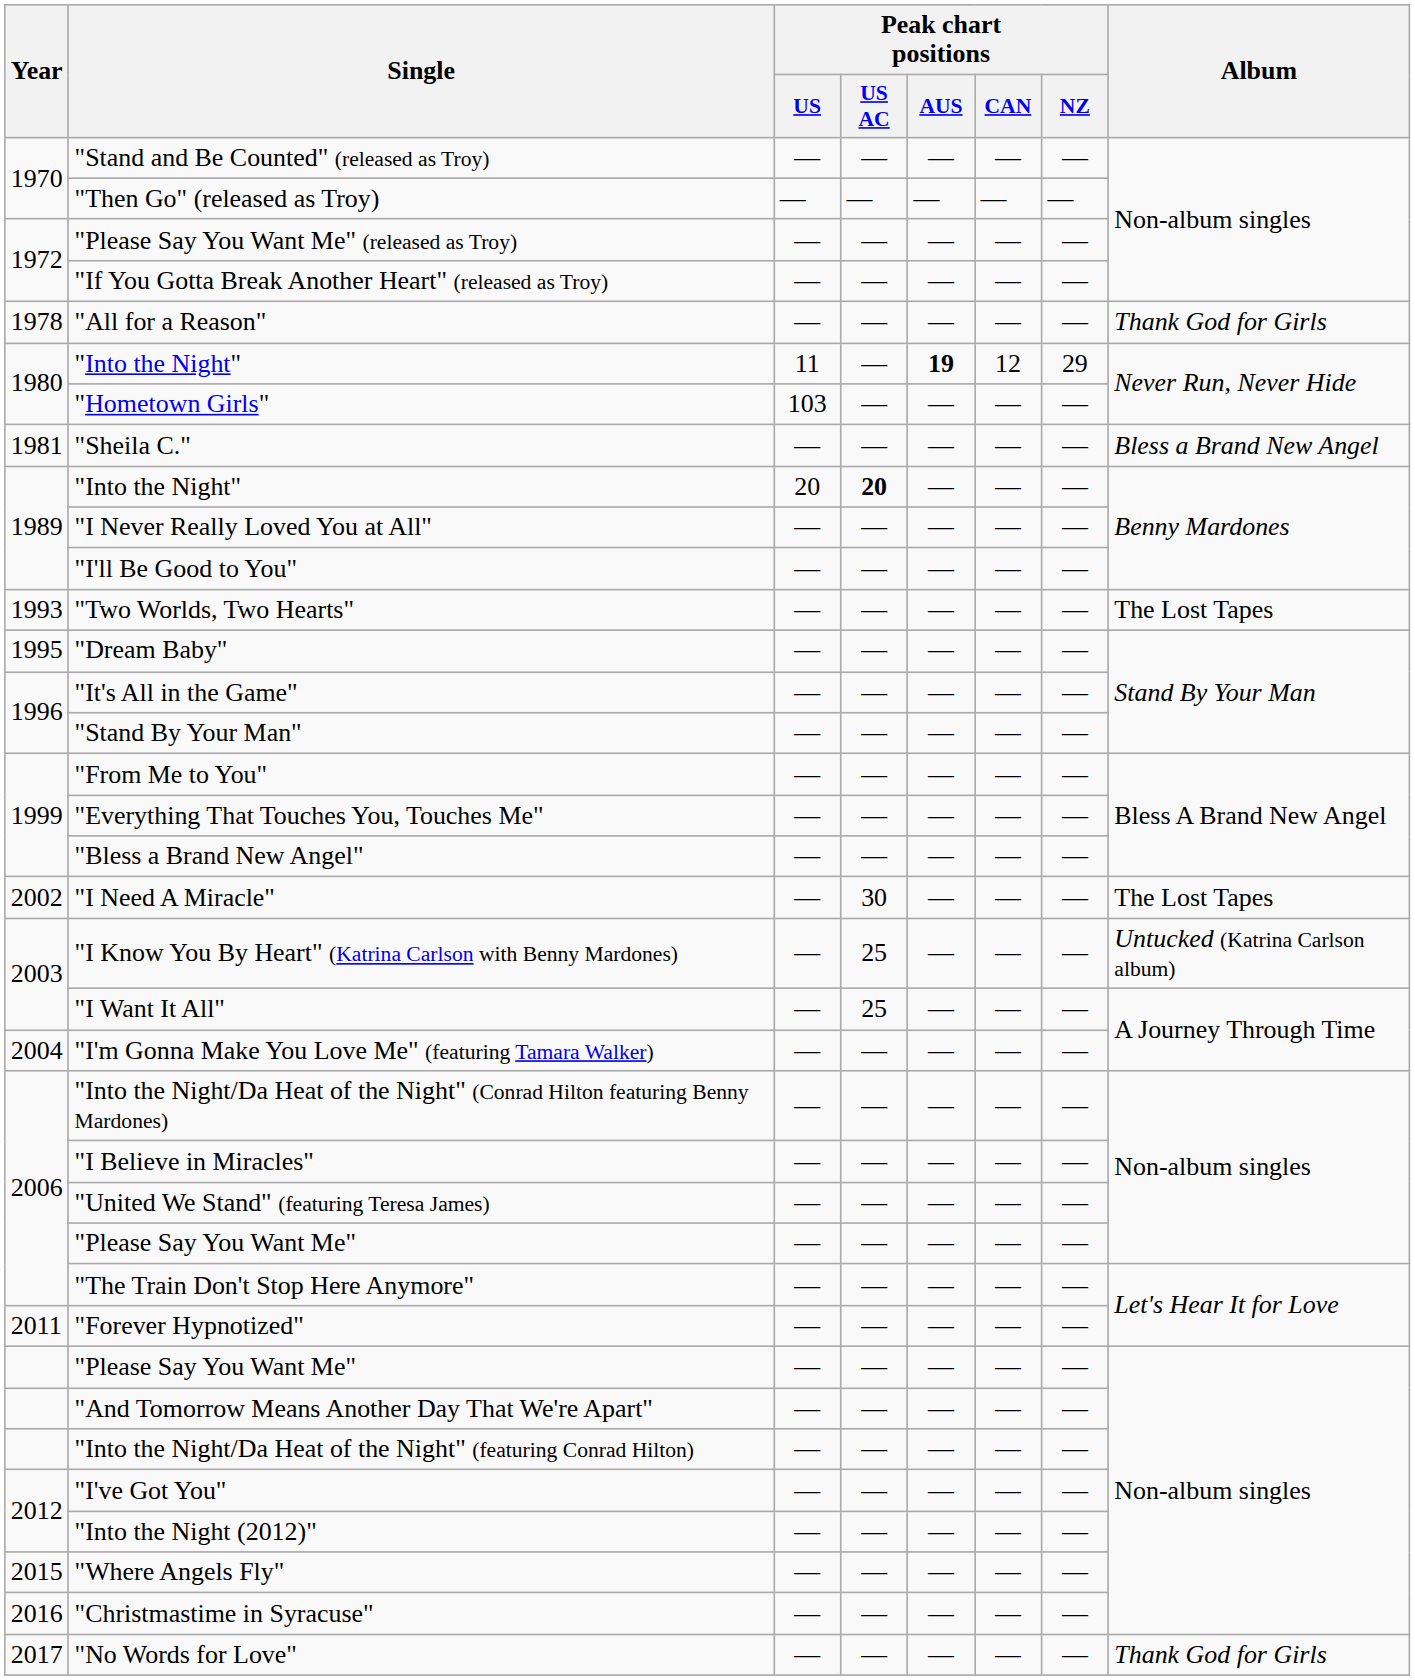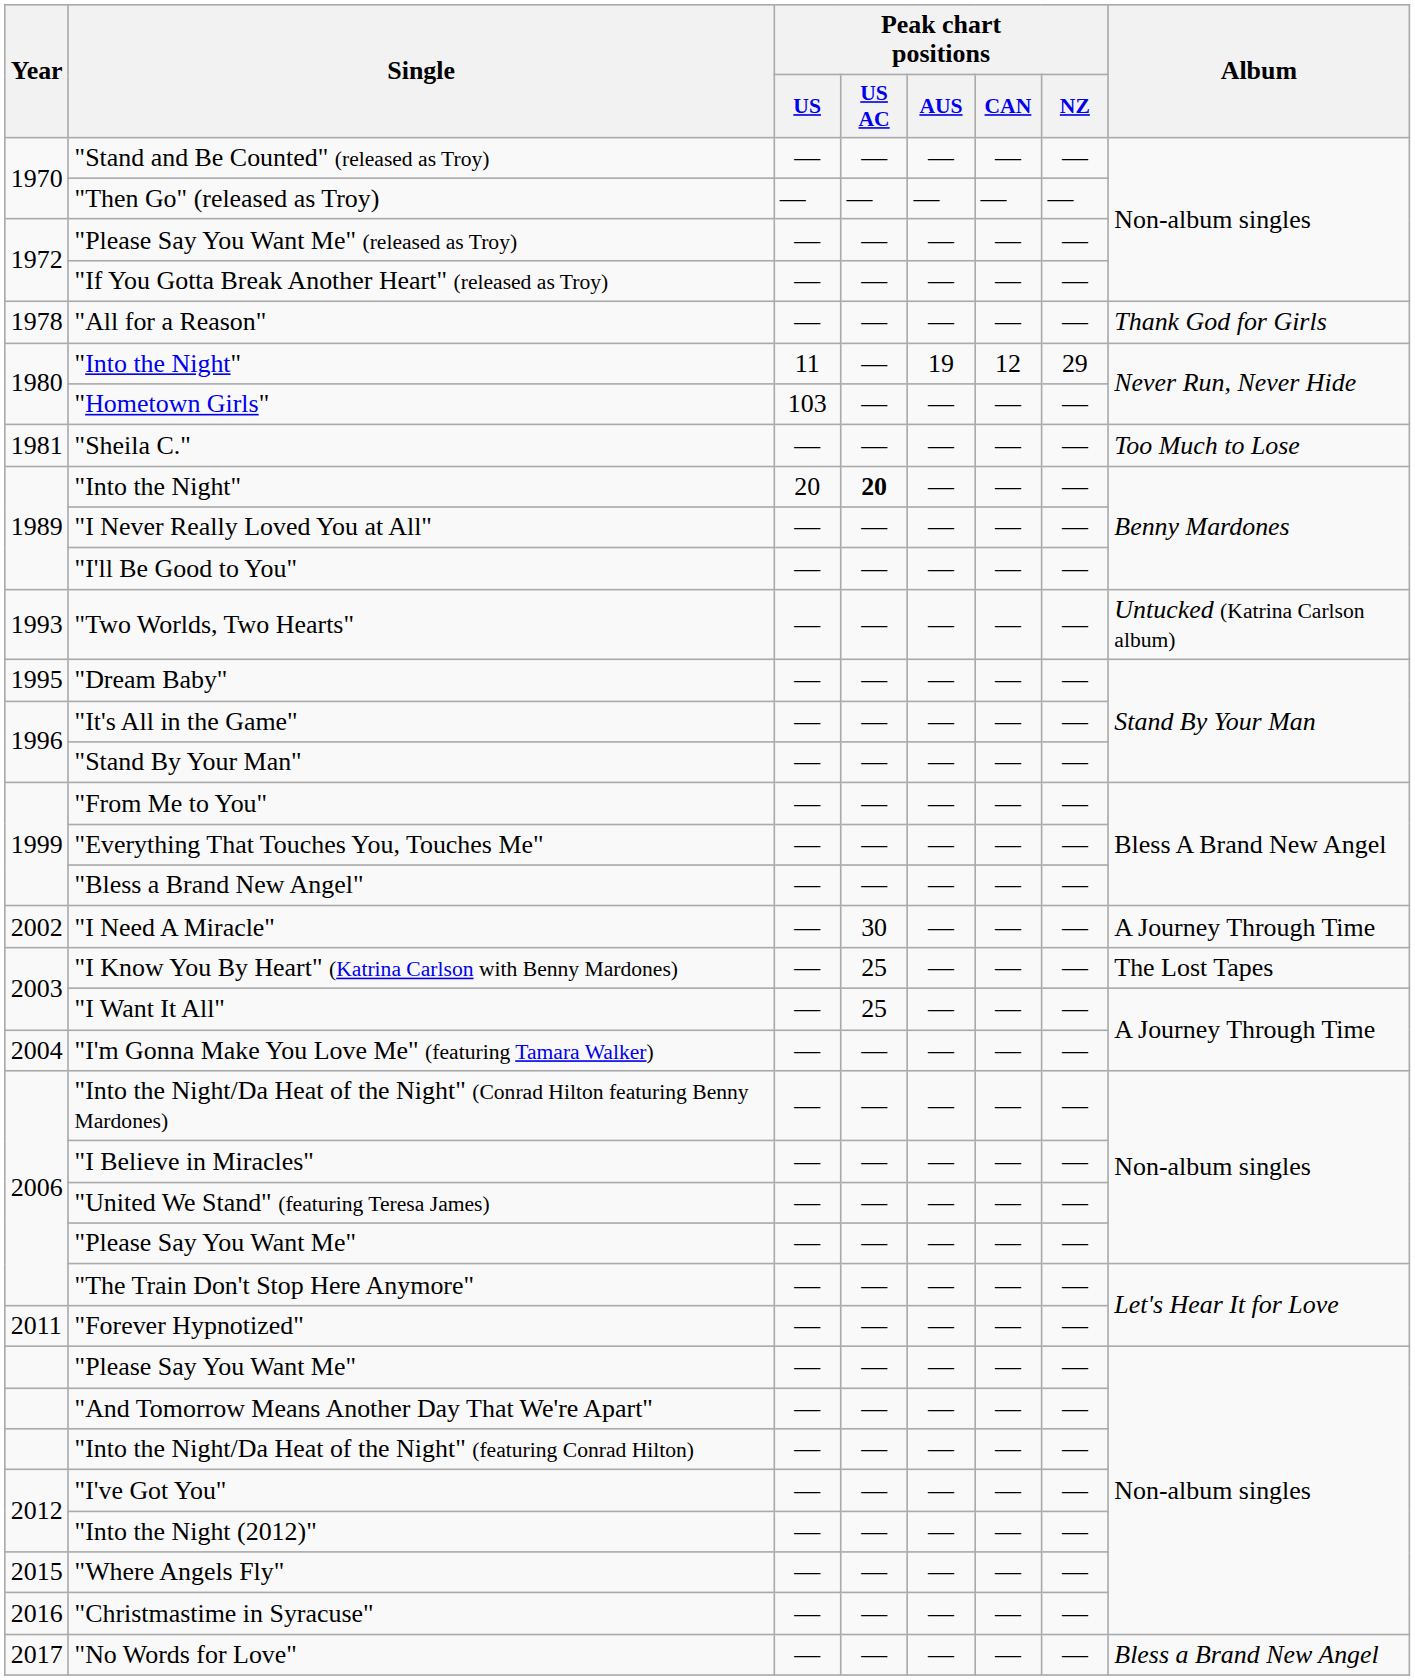1980 / "Into the Night" | Peak chart positions / AUS: bold -> normal
"Sheila C." | Album: Bless a Brand New Angel -> Too Much to Lose
"Two Worlds, Two Hearts" | Album: The Lost Tapes -> Untucked (Katrina Carlson album)
"I Need A Miracle" | Album: The Lost Tapes -> A Journey Through Time
"I Know You By Heart" (Katrina Carlson with Benny Mardones) | Album: Untucked (Katrina Carlson album) -> The Lost Tapes
"No Words for Love" | Album: Thank God for Girls -> Bless a Brand New Angel
